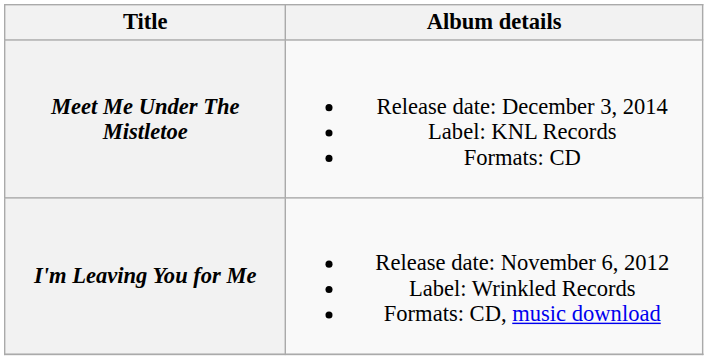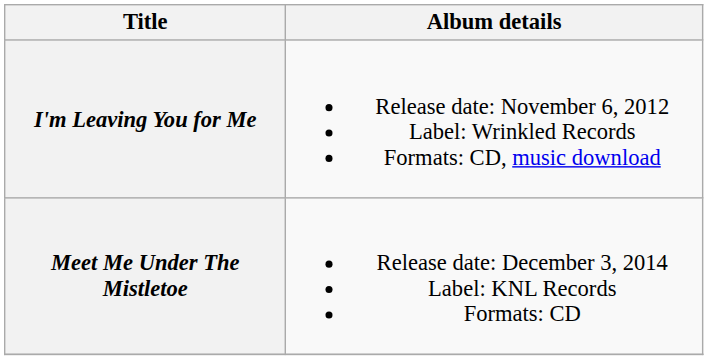rows swapped: I'm Leaving You for Me <-> Meet Me Under The Mistletoe
